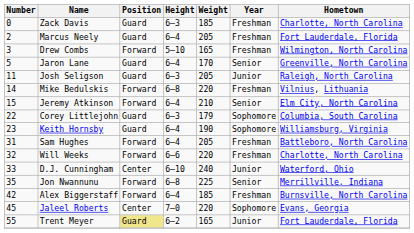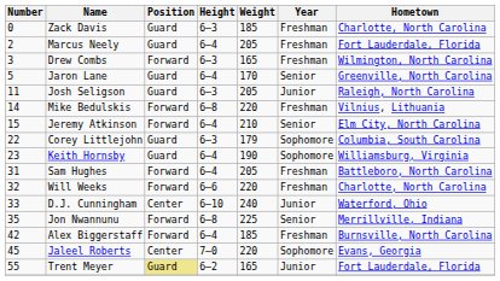Drew Combs | Height: 5–10 -> 6–3
